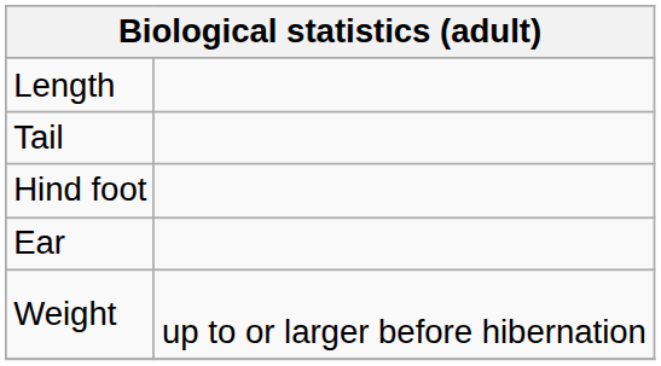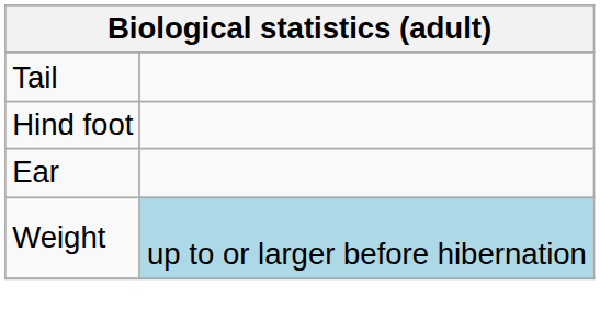- row: Length
Weight | column 2: no background -> lightblue background
